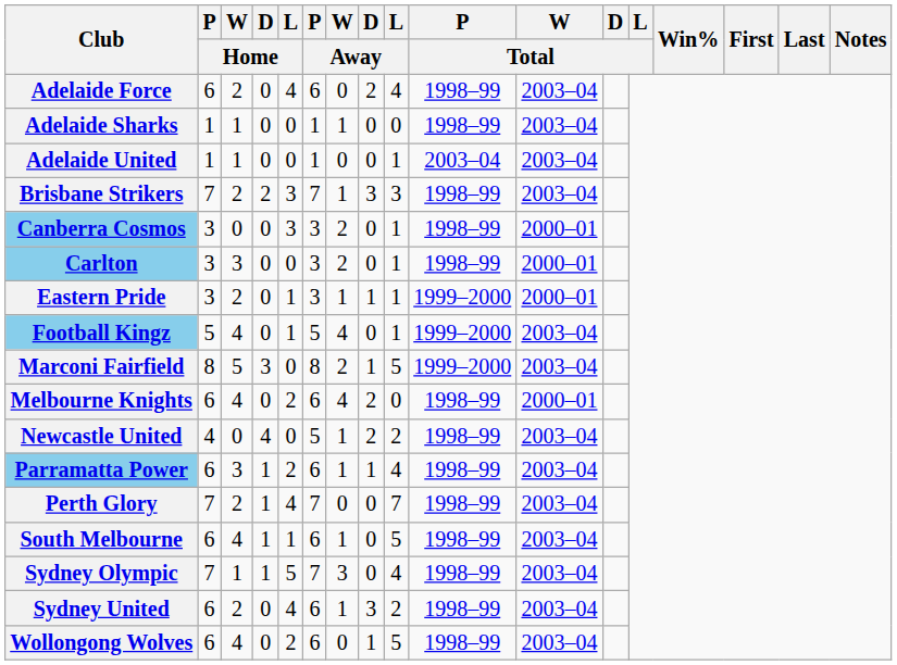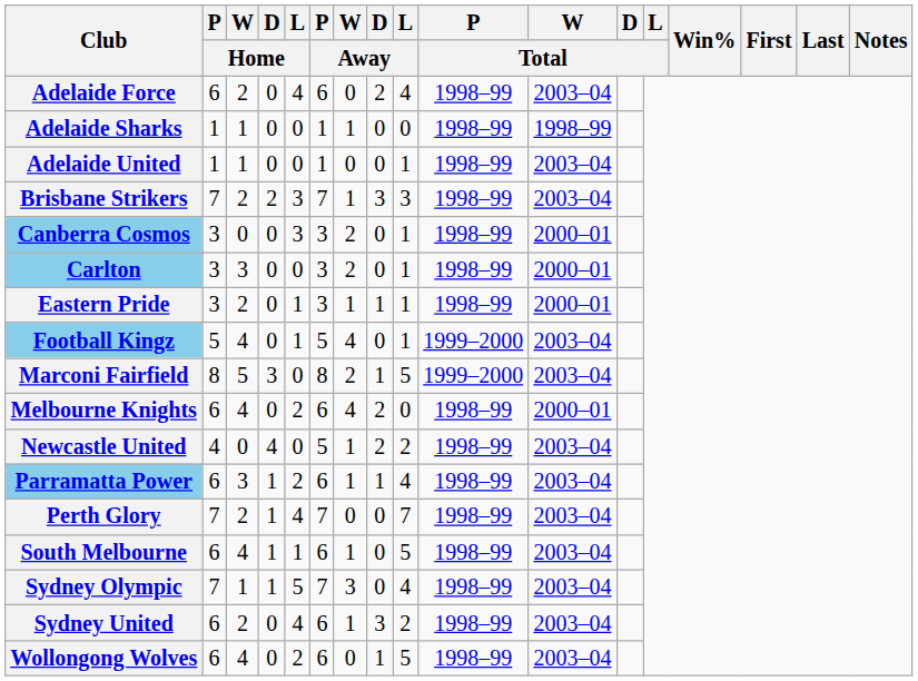Adelaide Sharks | W / Total: 2003–04 -> 1998–99
Adelaide United | P / Total: 2003–04 -> 1998–99
Eastern Pride | P / Total: 1999–2000 -> 1998–99
